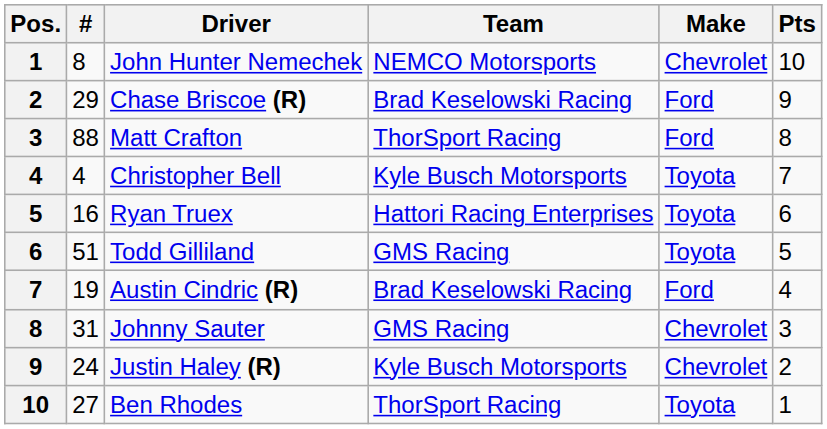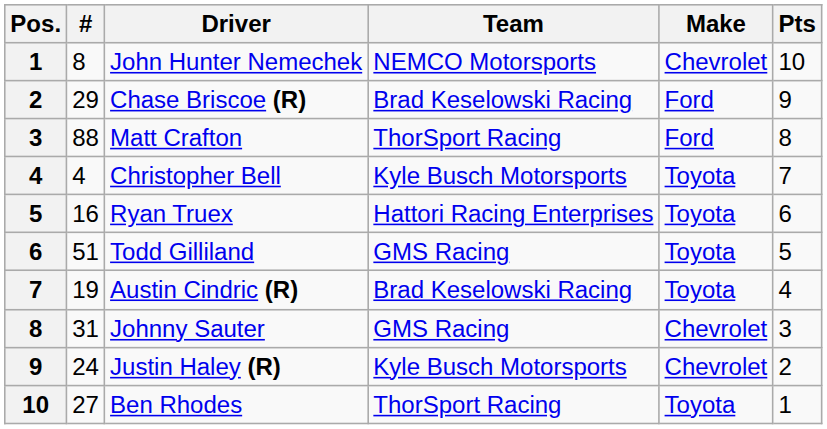Austin Cindric (R) | Make: Ford -> Toyota
